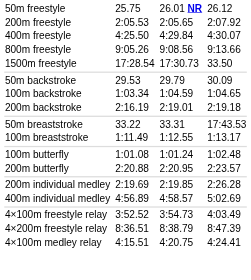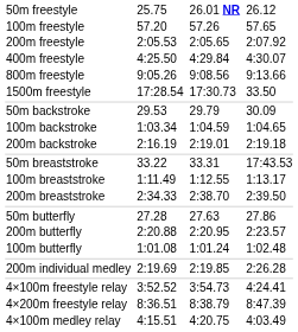+ row: 100m freestyle | 57.20 | 57.26 | 57.65
+ row: 200m breaststroke | 2:34.33 | 2:38.70 | 2:39.50
+ row: 50m butterfly | 27.28 | 27.63 | 27.86
rows swapped: 100m butterfly <-> 200m butterfly
- row: 400m individual medley | 4:56.89 | 4:58.57 | 5:02.69
4×100m freestyle relay | column 7: 4:03.49 -> 4:24.41
4×100m medley relay | column 7: 4:24.41 -> 4:03.49
